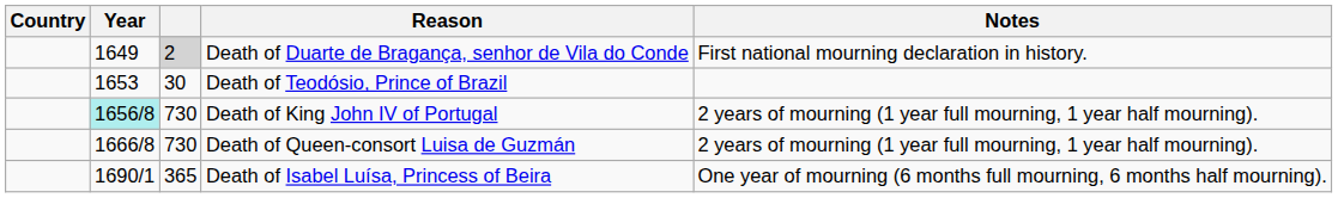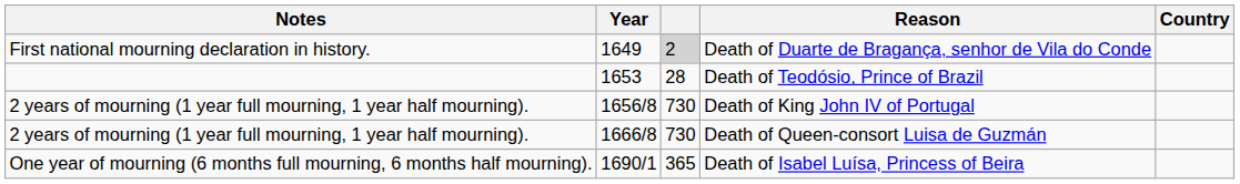columns swapped: Country <-> Notes
Death of Teodósio, Prince of Brazil | column 3: 30 -> 28
Death of King John IV of Portugal | Year: paleturquoise background -> no background
